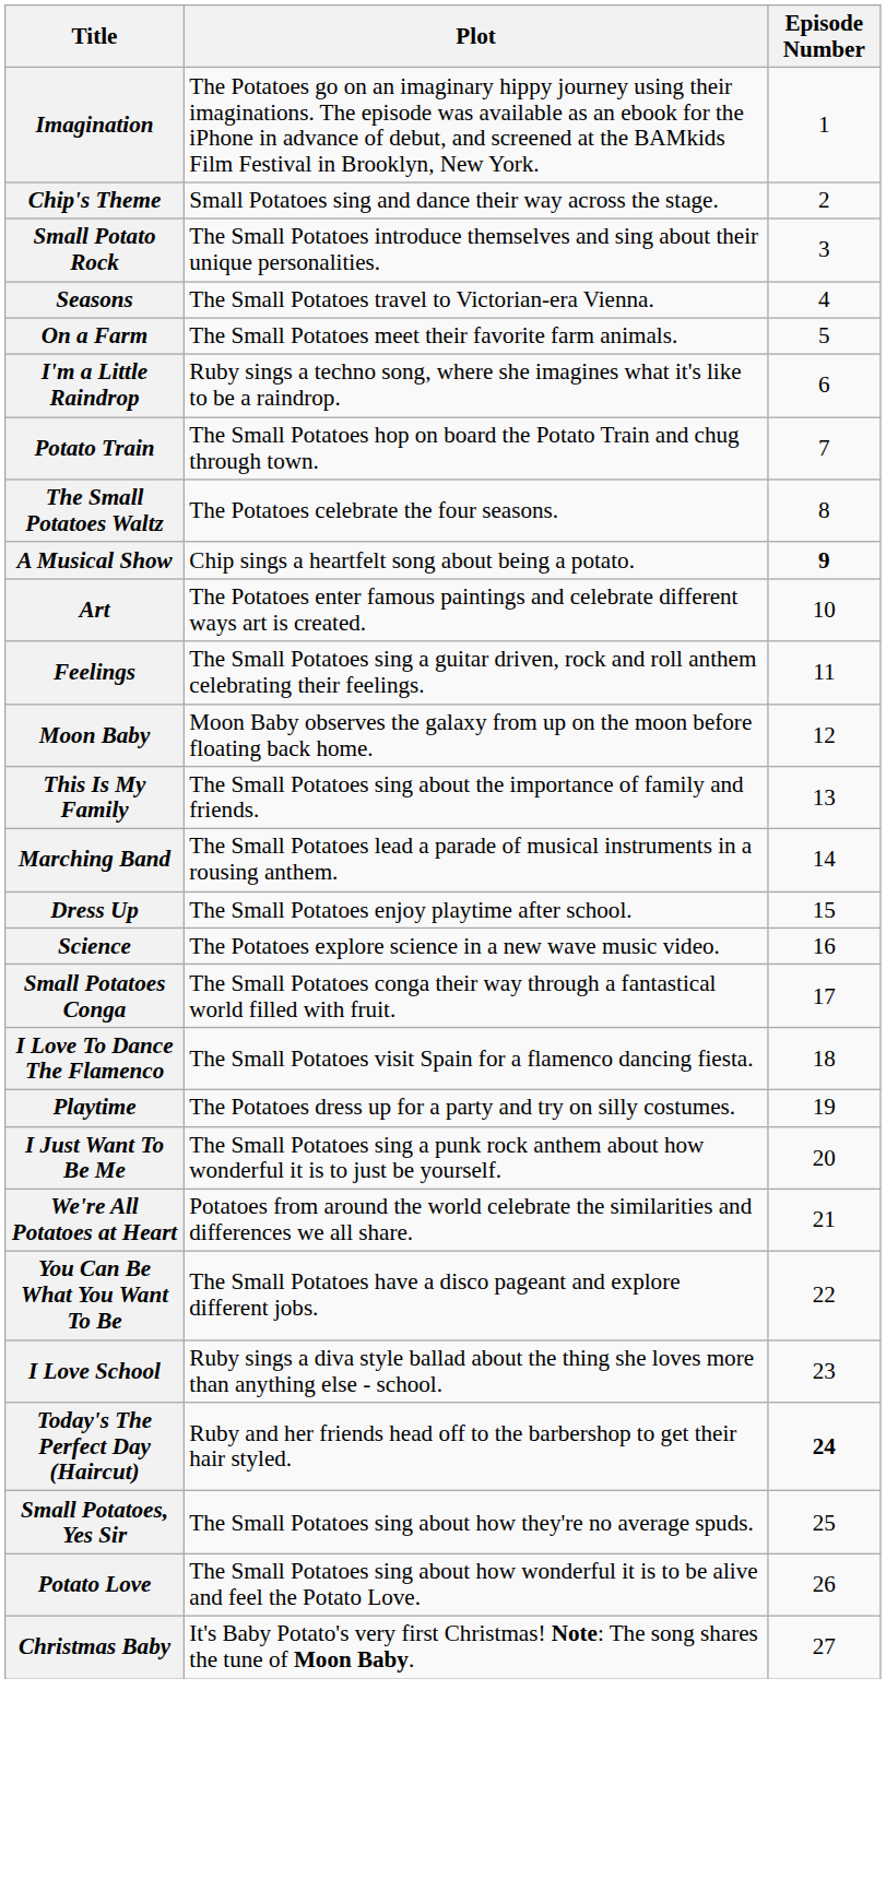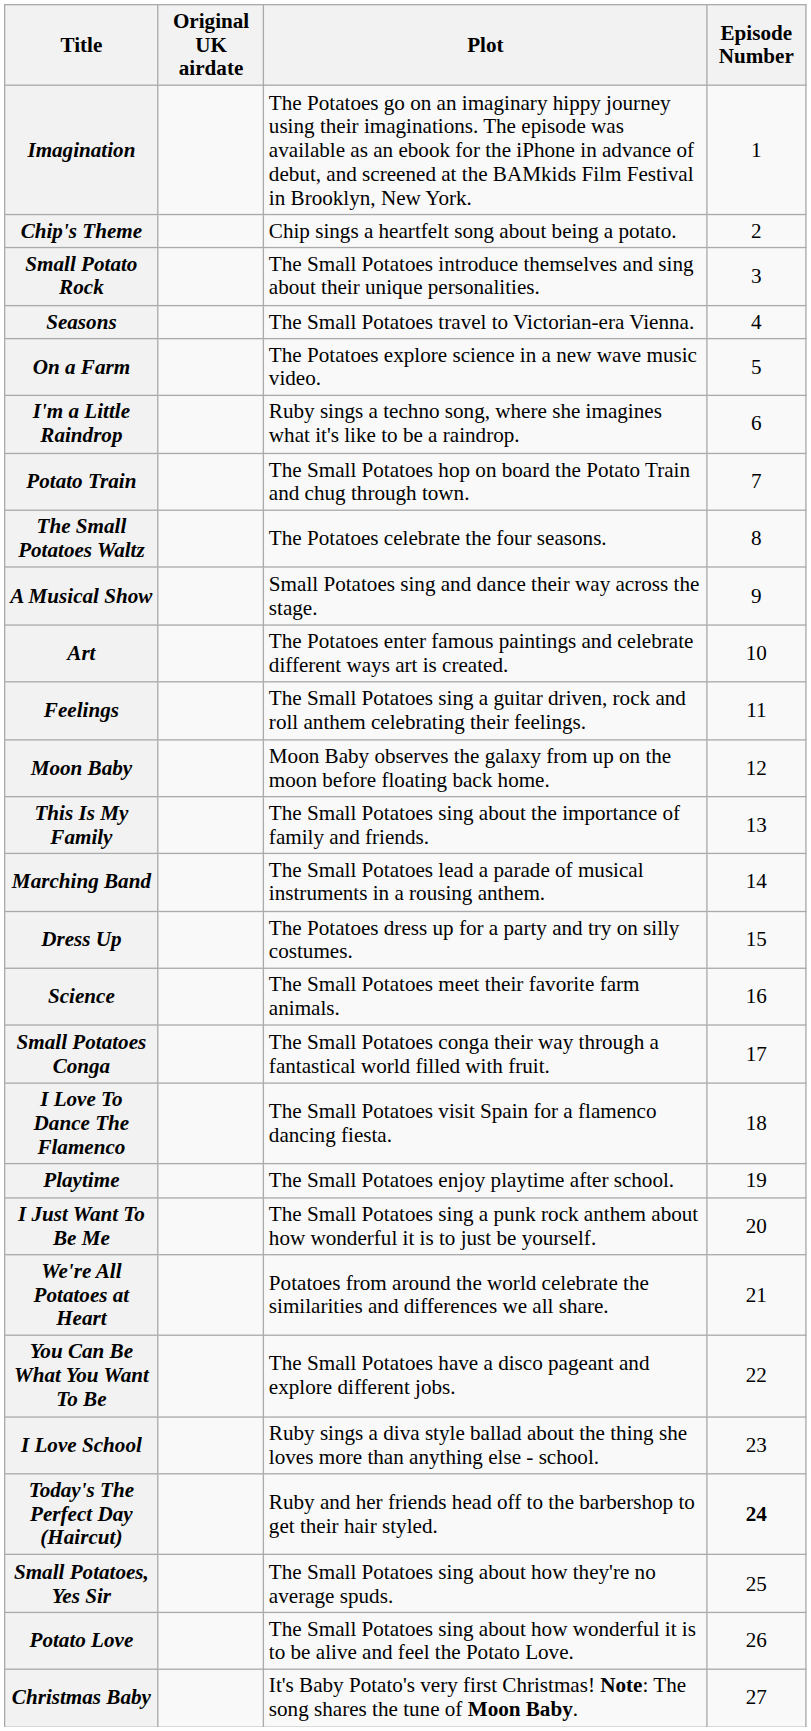+ column: Original UK airdate
Chip's Theme | Plot: Small Potatoes sing and dance their way across the stage. -> Chip sings a heartfelt song about being a potato.
On a Farm | Plot: The Small Potatoes meet their favorite farm animals. -> The Potatoes explore science in a new wave music video.
A Musical Show | Plot: Chip sings a heartfelt song about being a potato. -> Small Potatoes sing and dance their way across the stage.
A Musical Show | Episode Number: bold -> normal
Dress Up | Plot: The Small Potatoes enjoy playtime after school. -> The Potatoes dress up for a party and try on silly costumes.
Science | Plot: The Potatoes explore science in a new wave music video. -> The Small Potatoes meet their favorite farm animals.
Playtime | Plot: The Potatoes dress up for a party and try on silly costumes. -> The Small Potatoes enjoy playtime after school.
